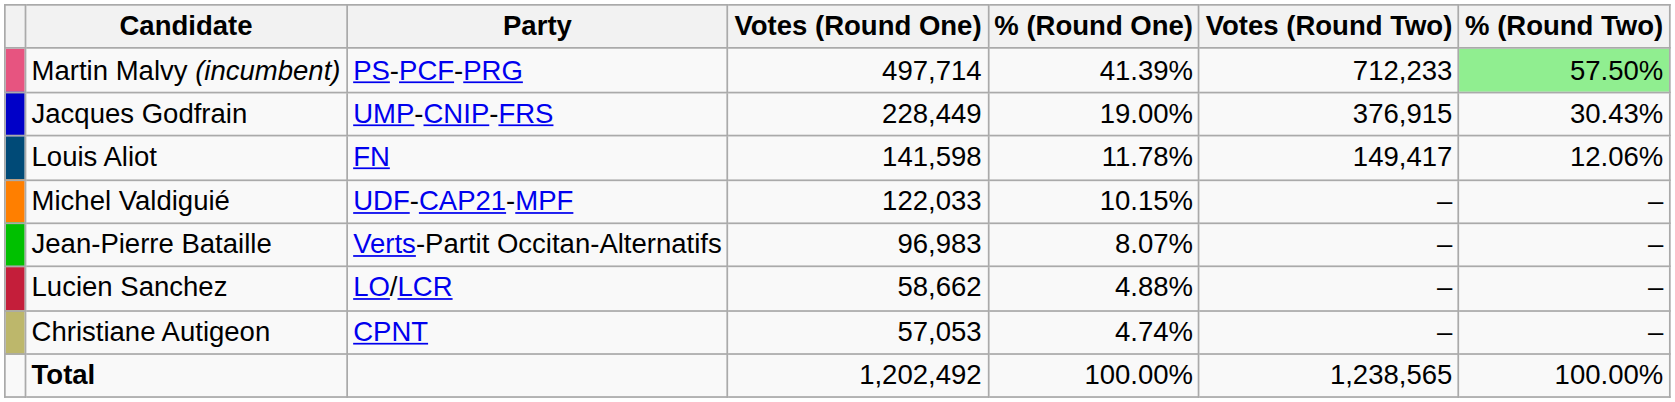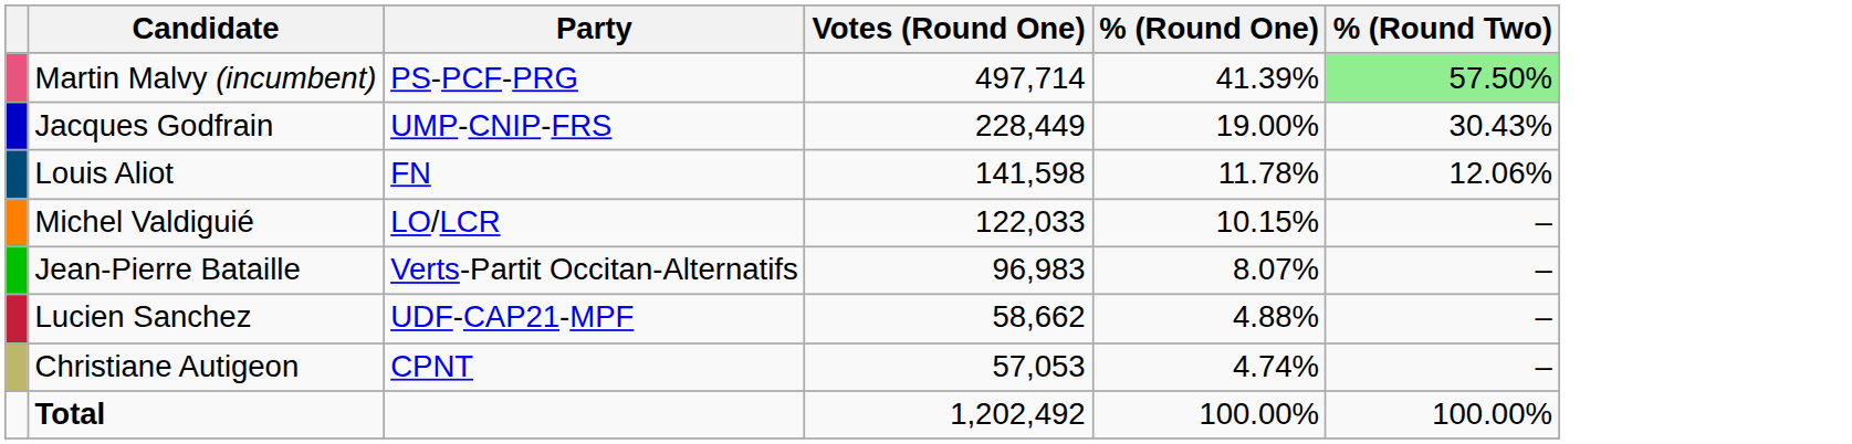- column: Votes (Round Two) | 712,233 | 376,915 | 149,417 | – | – | – | – | 1,238,565
Michel Valdiguié | Party: UDF-CAP21-MPF -> LO/LCR
Lucien Sanchez | Party: LO/LCR -> UDF-CAP21-MPF
